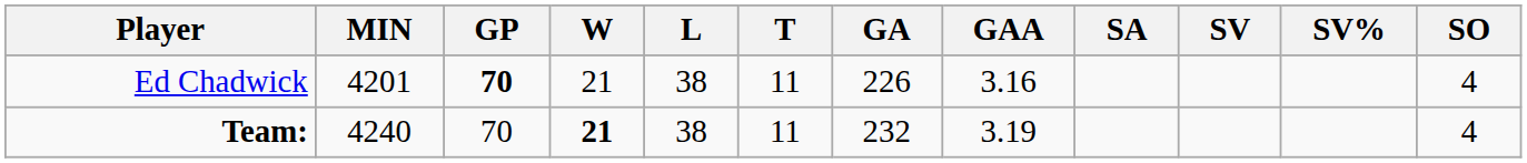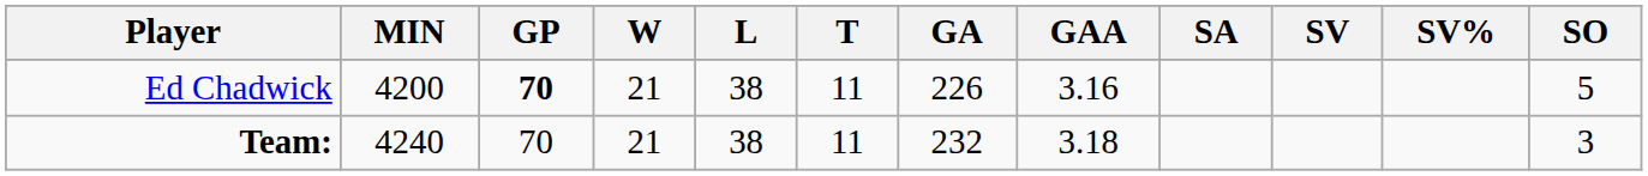Ed Chadwick | MIN: 4201 -> 4200
Ed Chadwick | SO: 4 -> 5
Team: | W: bold -> normal
Team: | GAA: 3.19 -> 3.18
Team: | SO: 4 -> 3
